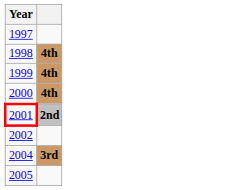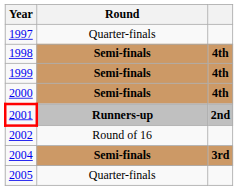+ column: Round | Quarter-finals | Semi-finals | Semi-finals | Semi-finals | Runners-up | Round of 16 | Semi-finals | Quarter-finals
